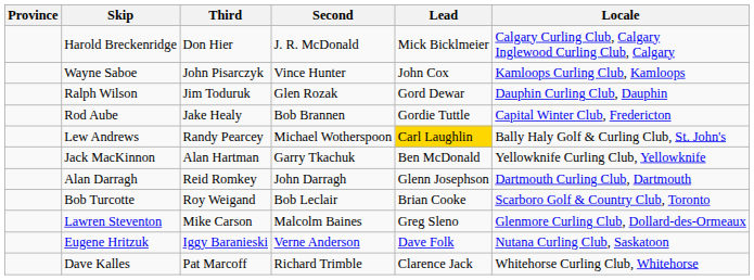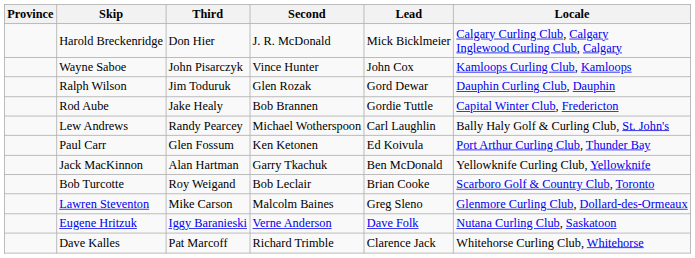Lew Andrews | Lead: gold background -> no background
+ row: Paul Carr | Glen Fossum | Ken Ketonen | Ed Koivula | Port Arthur Curling Club, Thunder Bay
- row: Alan Darragh | Reid Romkey | John Darragh | Glenn Josephson | Dartmouth Curling Club, Dartmouth
